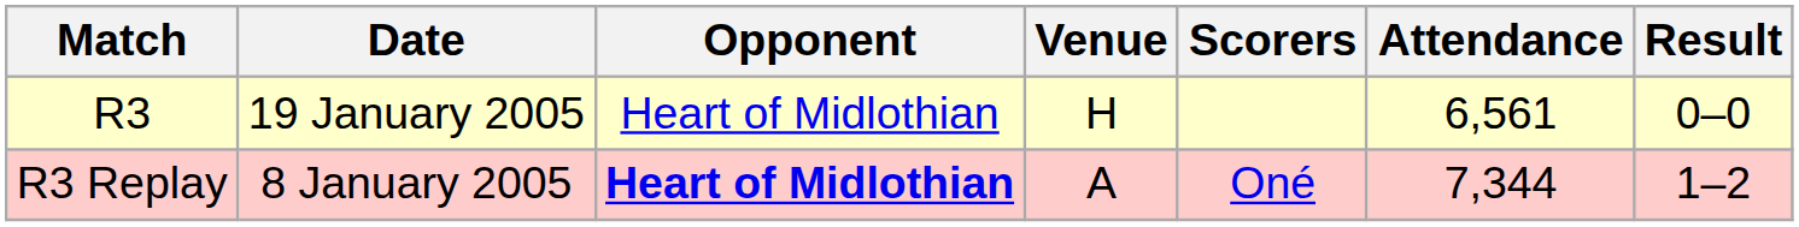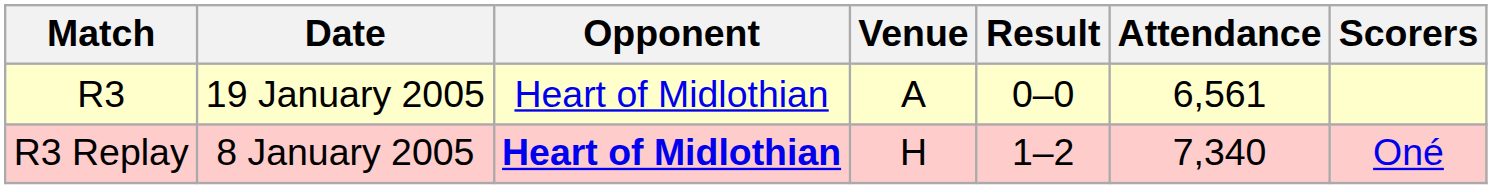columns swapped: Result <-> Scorers
R3 | Venue: H -> A
R3 Replay | Venue: A -> H
R3 Replay | Attendance: 7,344 -> 7,340
